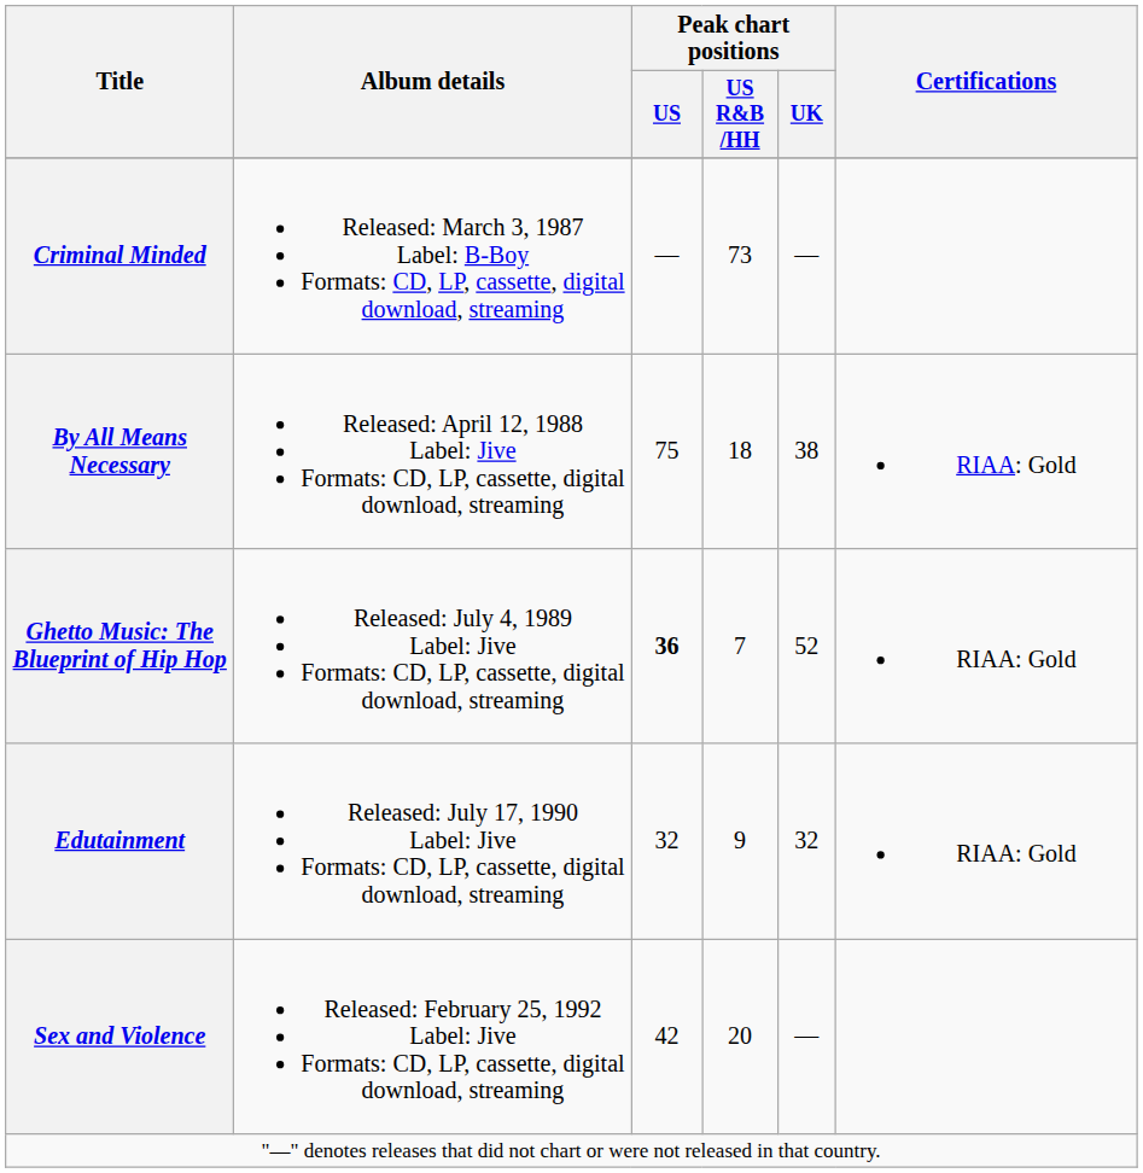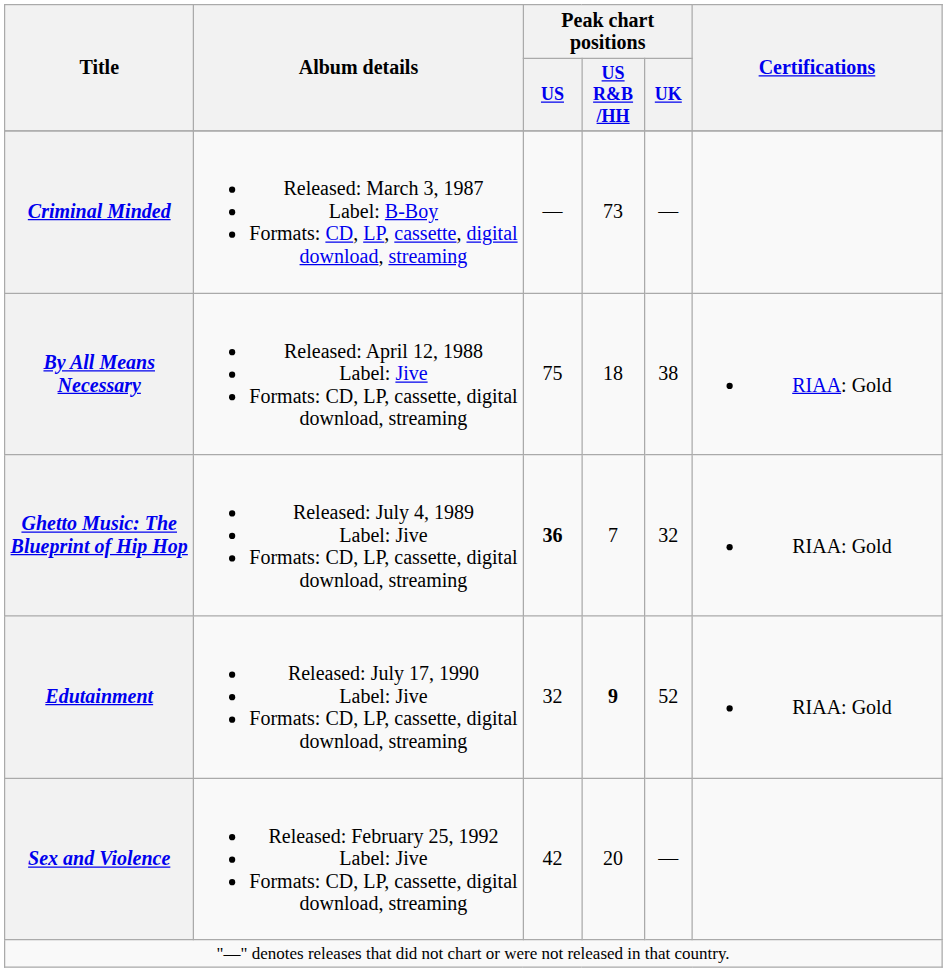Ghetto Music: The Blueprint of Hip Hop | Peak chart positions / UK: 52 -> 32
Edutainment | Peak chart positions / US R&B /HH: normal -> bold
Edutainment | Peak chart positions / UK: 32 -> 52
